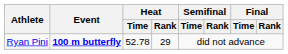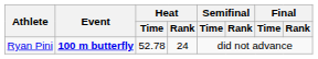Ryan Pini | Heat / Rank: 29 -> 24
